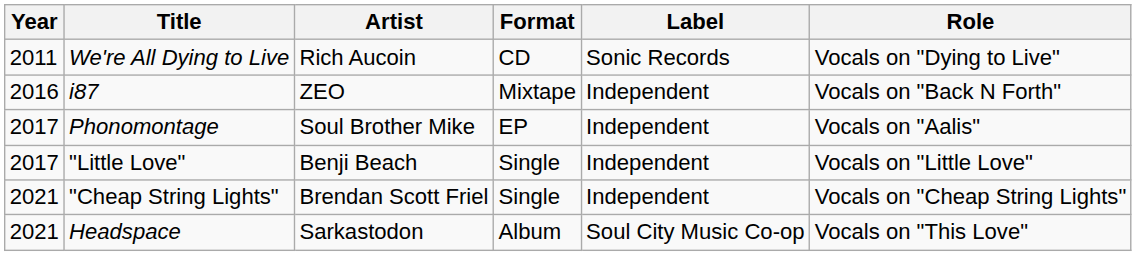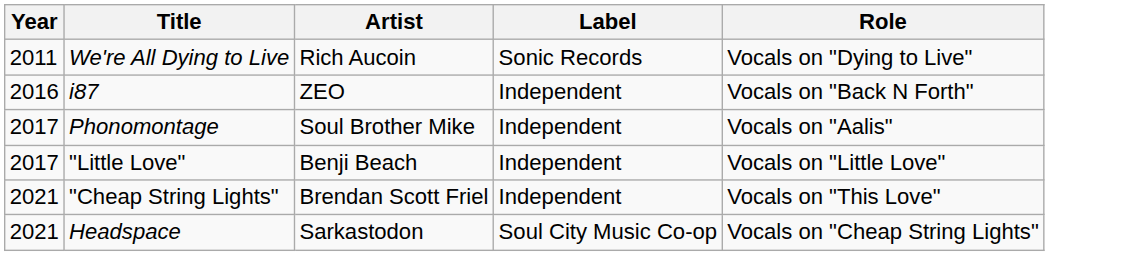- column: Format | CD | Mixtape | EP | Single | Single | Album
"Cheap String Lights" | Role: Vocals on "Cheap String Lights" -> Vocals on "This Love"
Headspace | Role: Vocals on "This Love" -> Vocals on "Cheap String Lights"
